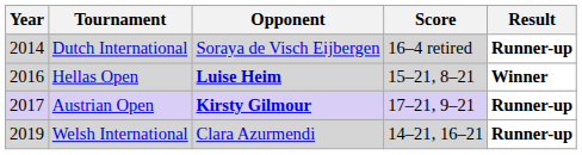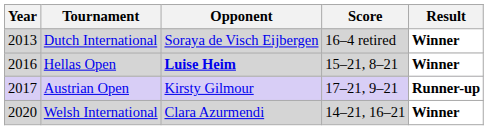Dutch International | Year: 2014 -> 2013
Dutch International | Result: Runner-up -> Winner
Austrian Open | Opponent: bold -> normal
Welsh International | Year: 2019 -> 2020
Welsh International | Result: Runner-up -> Winner
